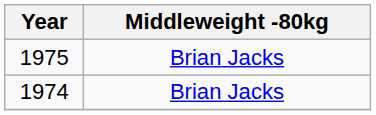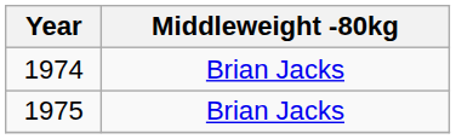rows swapped: 1974 <-> 1975
